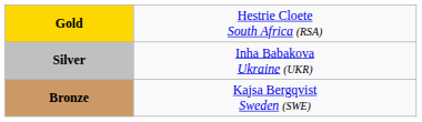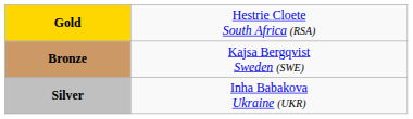rows swapped: Silver <-> Bronze
